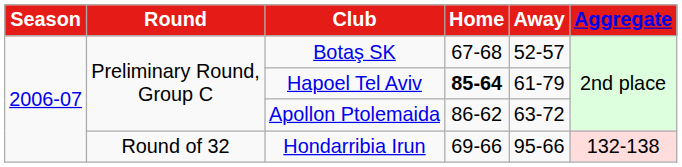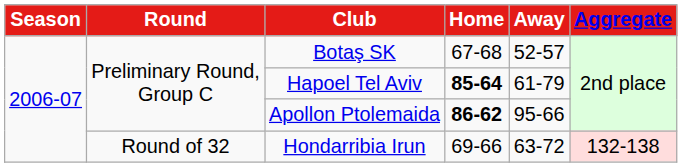Apollon Ptolemaida | Home: normal -> bold
Apollon Ptolemaida | Away: 63-72 -> 95-66
Hondarribia Irun | Away: 95-66 -> 63-72
